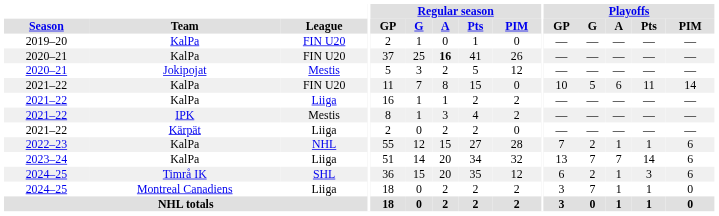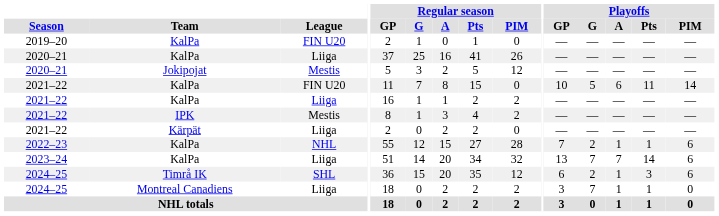2020–21 / KalPa | League: FIN U20 -> Liiga
2020–21 / KalPa | Regular season / A: bold -> normal
